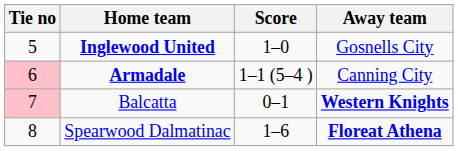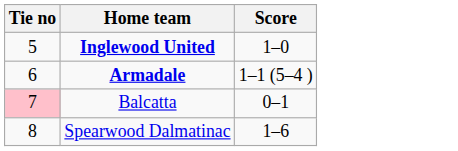- column: Away team | Gosnells City | Canning City | Western Knights | Floreat Athena
Armadale | Tie no: pink background -> no background
